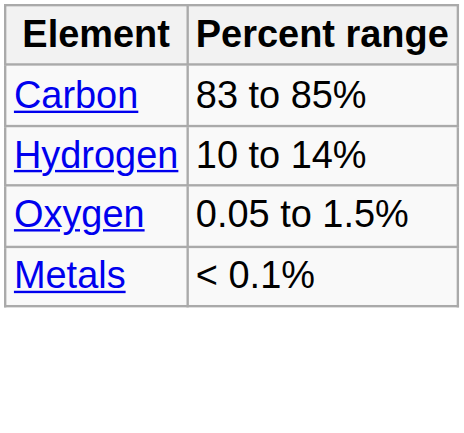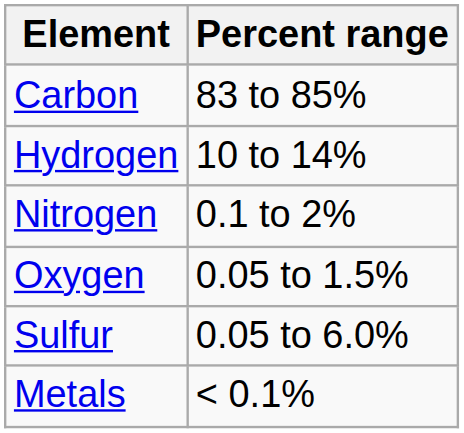+ row: Nitrogen | 0.1 to 2%
+ row: Sulfur | 0.05 to 6.0%
